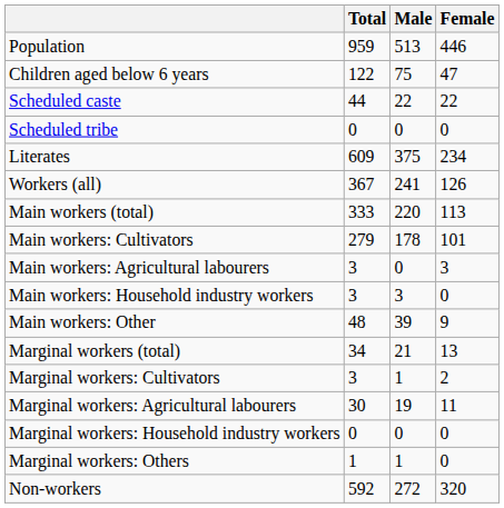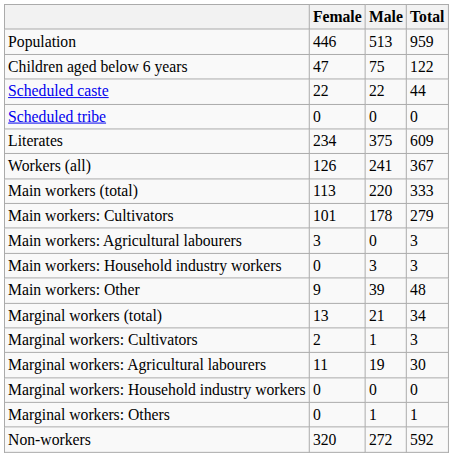columns swapped: Total <-> Female
